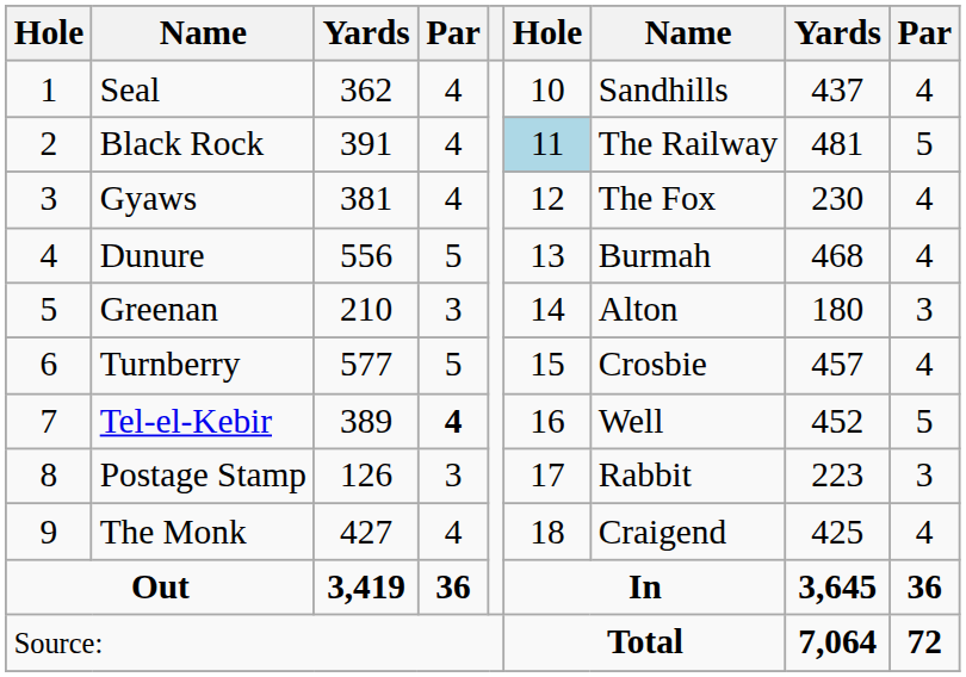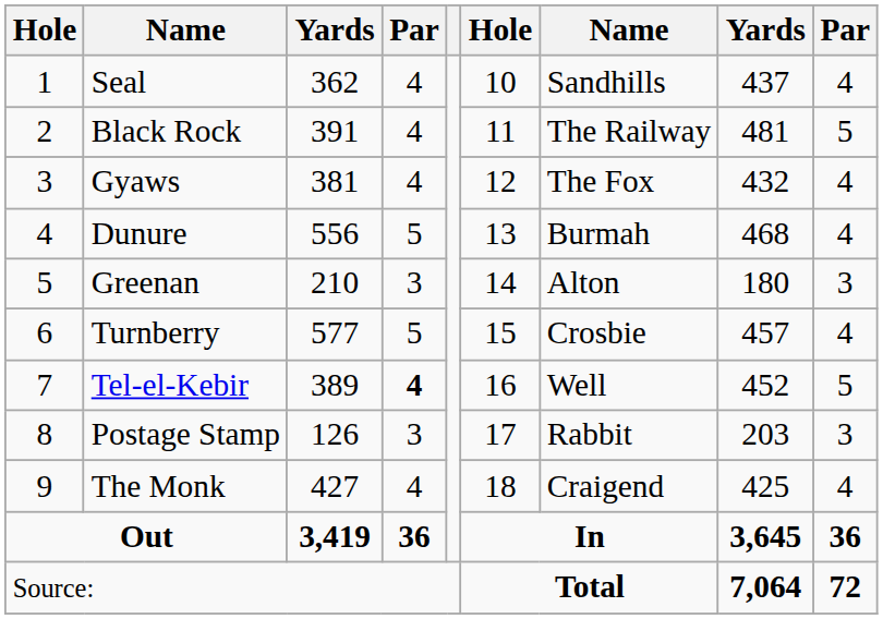Black Rock | column 6: lightblue background -> no background
Gyaws | column 8: 230 -> 432
Postage Stamp | column 8: 223 -> 203
